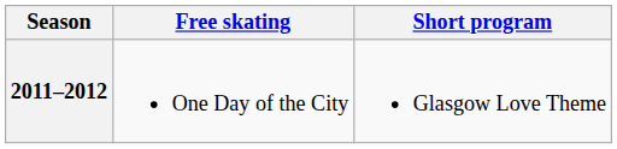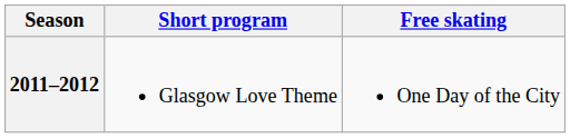columns swapped: Short program <-> Free skating
